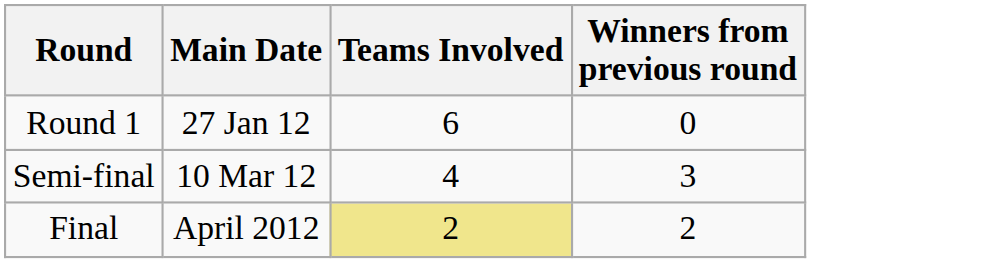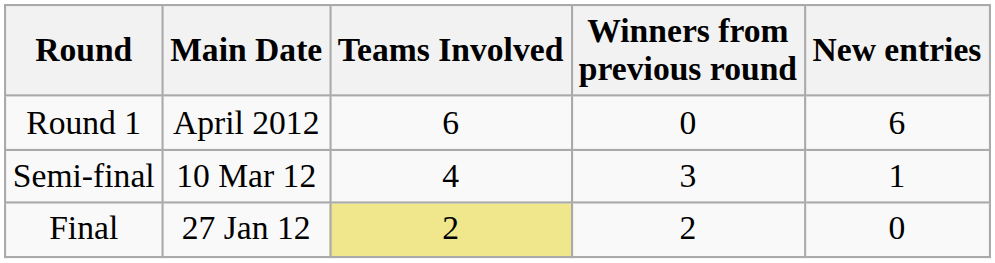+ column: New entries | 6 | 1 | 0
Round 1 | Main Date: 27 Jan 12 -> April 2012
Final | Main Date: April 2012 -> 27 Jan 12
